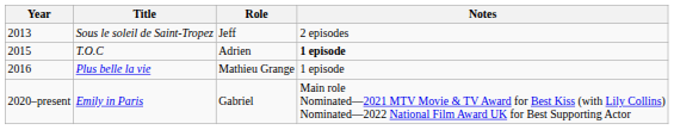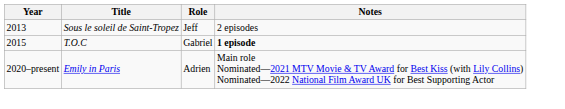T.O.C | Role: Adrien -> Gabriel
- row: 2016 | Plus belle la vie | Mathieu Grange | 1 episode
Emily in Paris | Role: Gabriel -> Adrien
